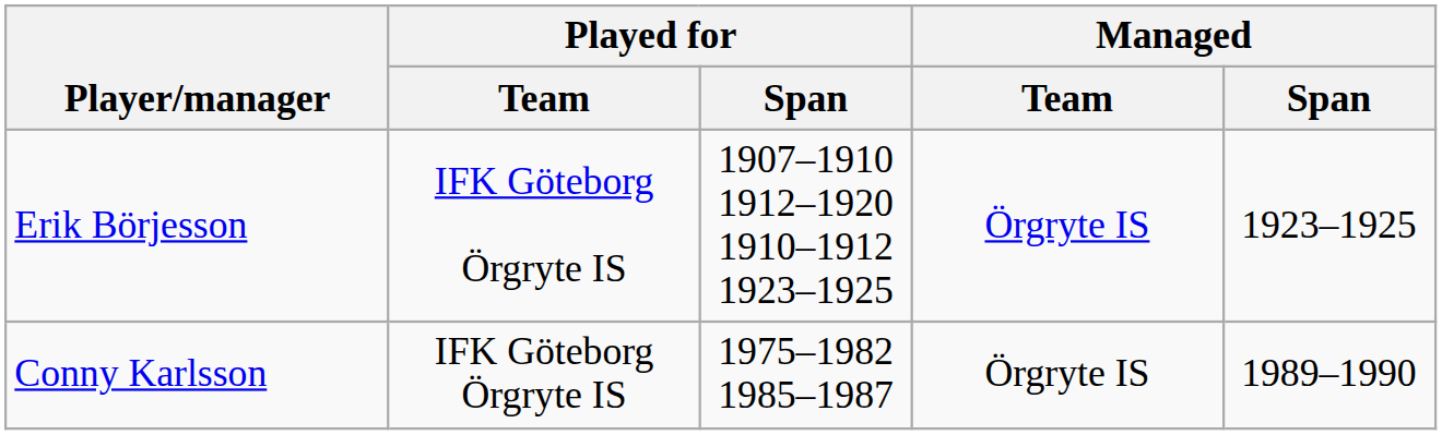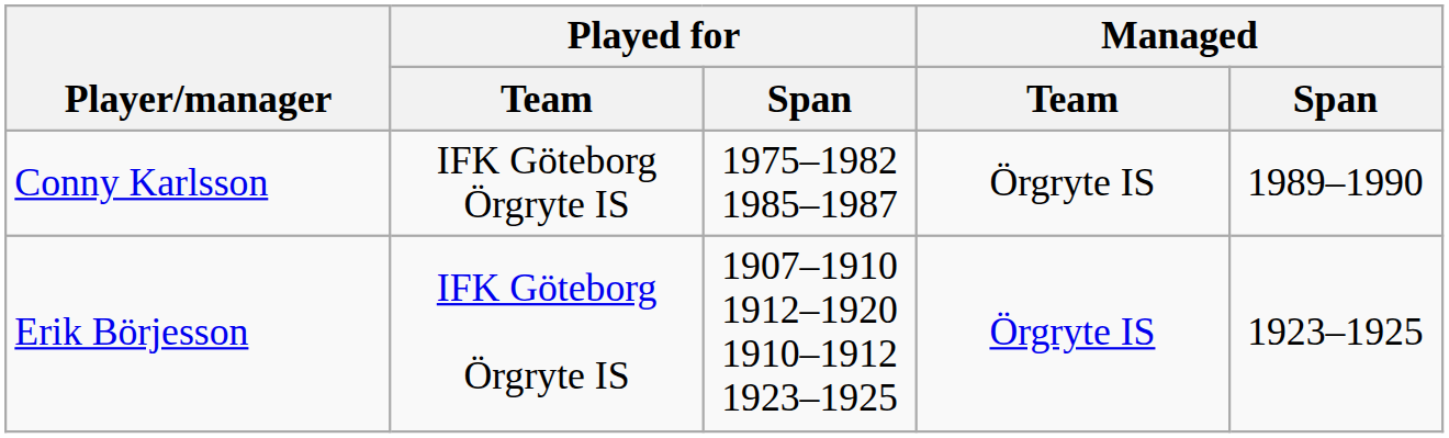rows swapped: Erik Börjesson <-> Conny Karlsson
